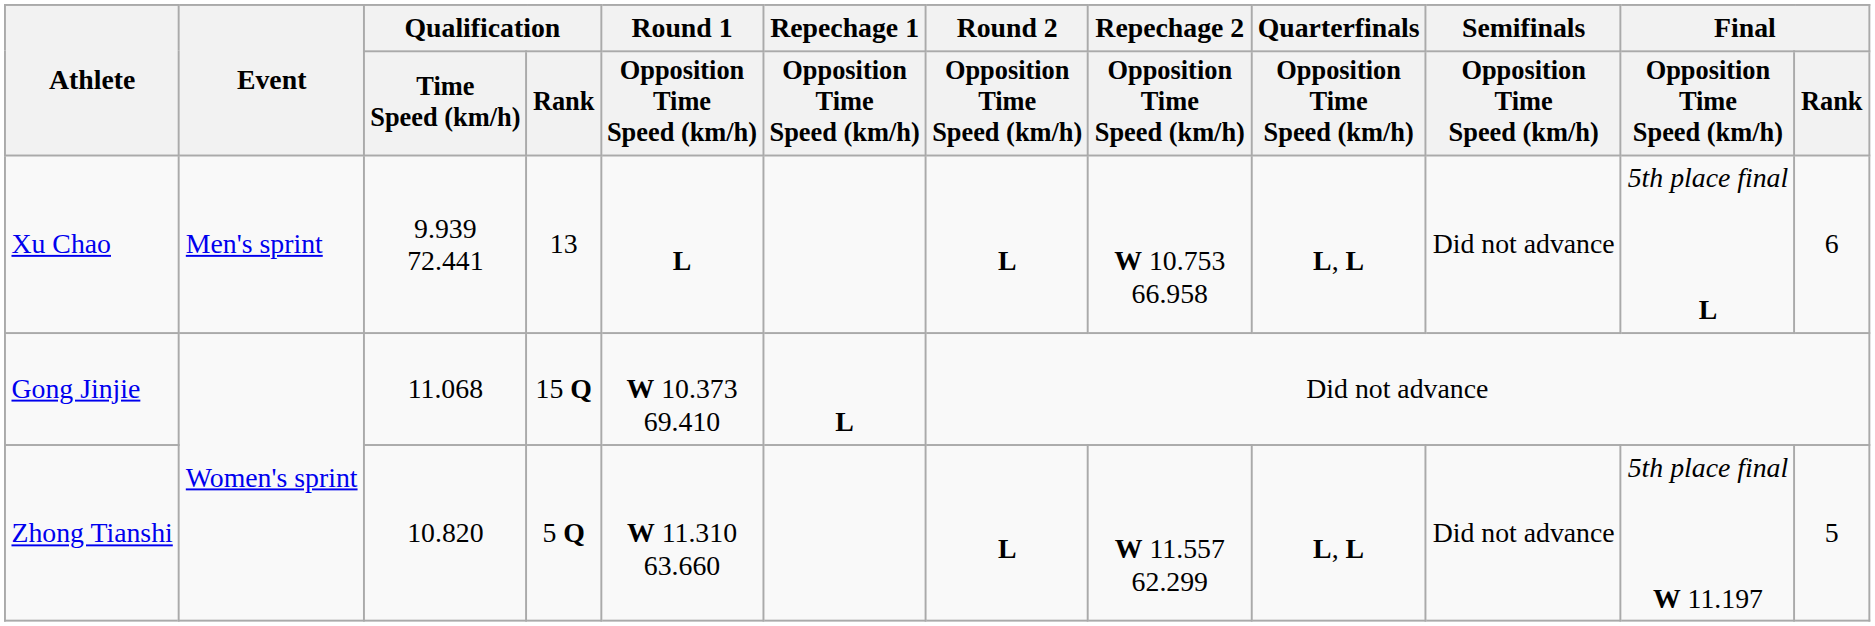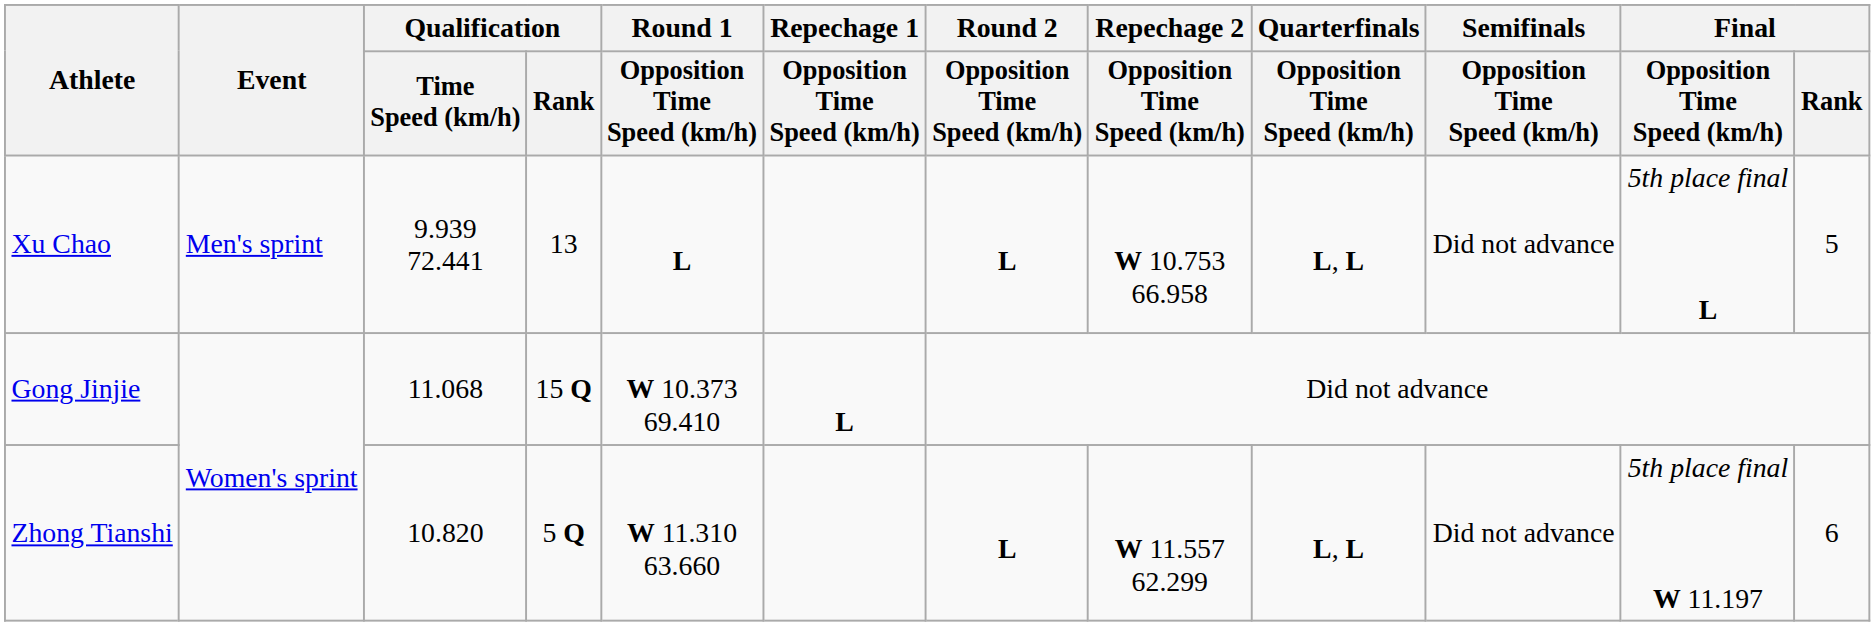Xu Chao | Final / Rank: 6 -> 5
Zhong Tianshi | Final / Rank: 5 -> 6
